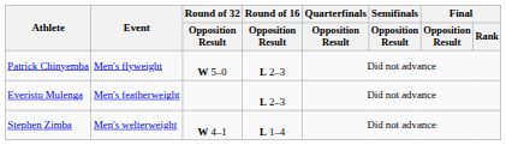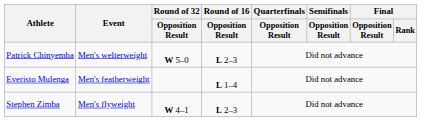Patrick Chinyemba | Event: Men's flyweight -> Men's welterweight
Everisto Mulenga | Round of 16 / Opposition Result: L 2–3 -> L 1–4
Stephen Zimba | Event: Men's welterweight -> Men's flyweight
Stephen Zimba | Round of 16 / Opposition Result: L 1–4 -> L 2–3
